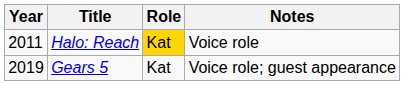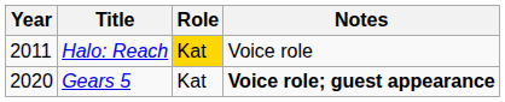Gears 5 | Year: 2019 -> 2020
Gears 5 | Notes: normal -> bold
